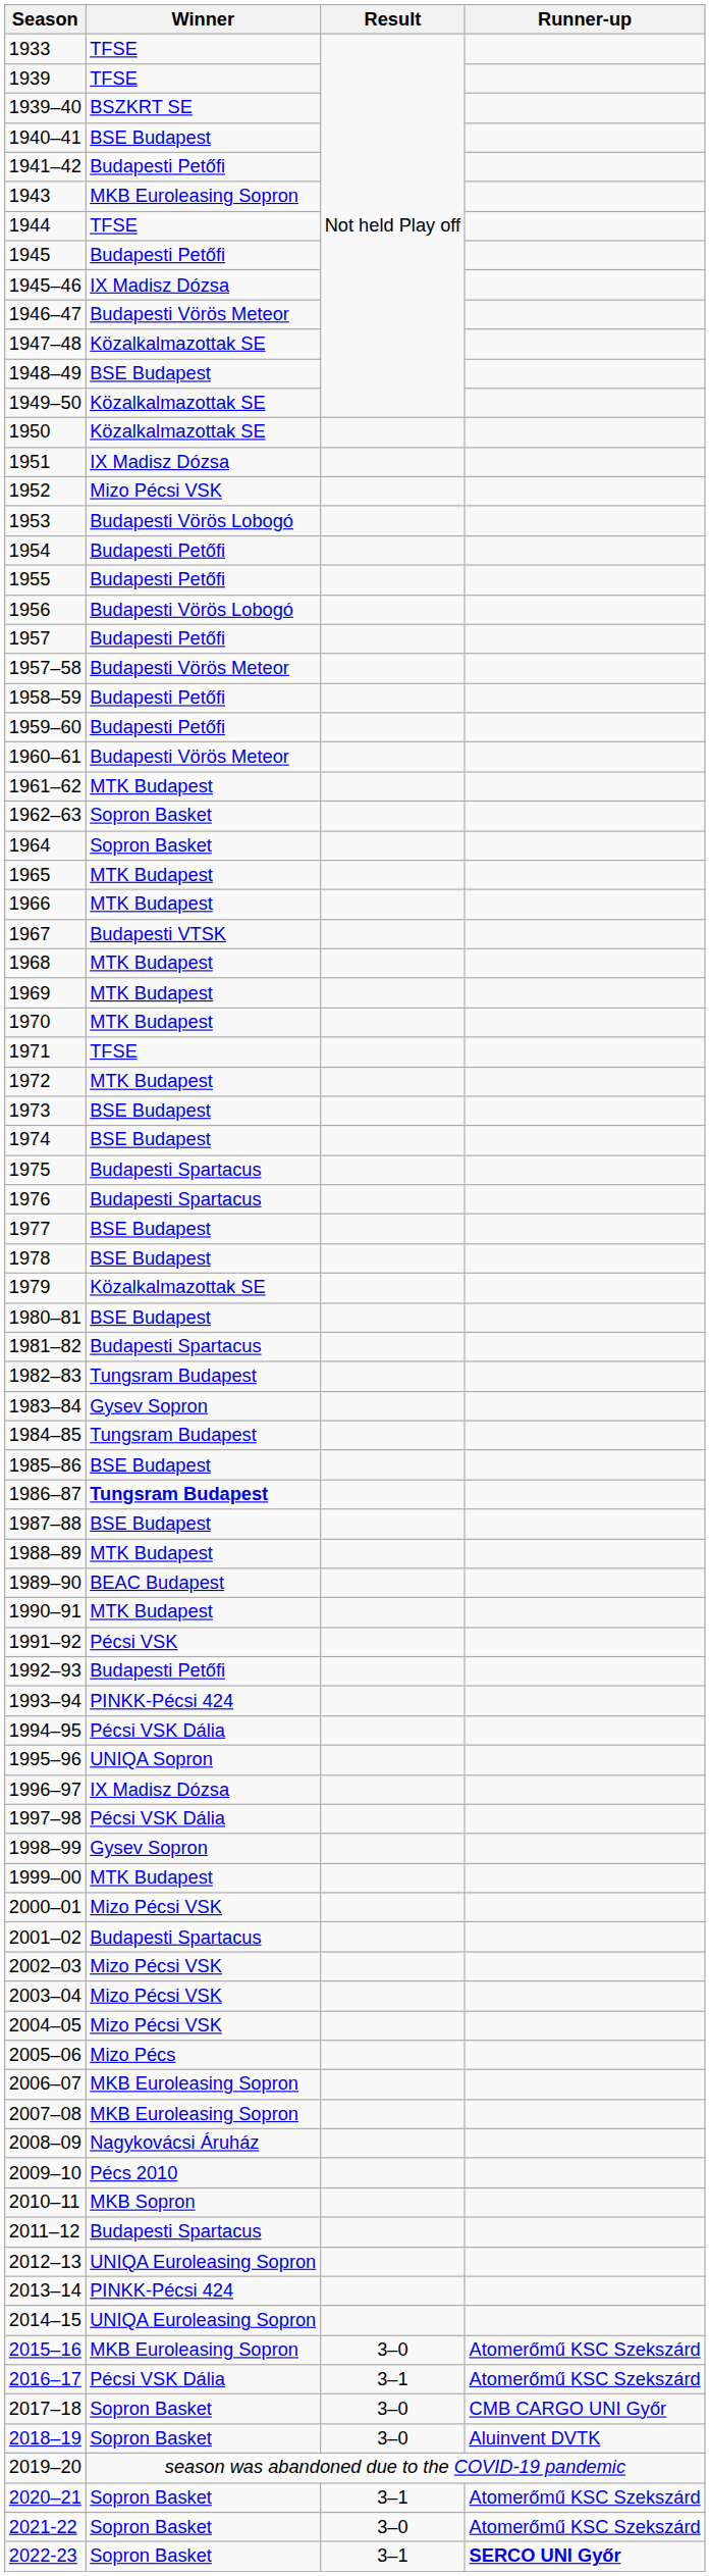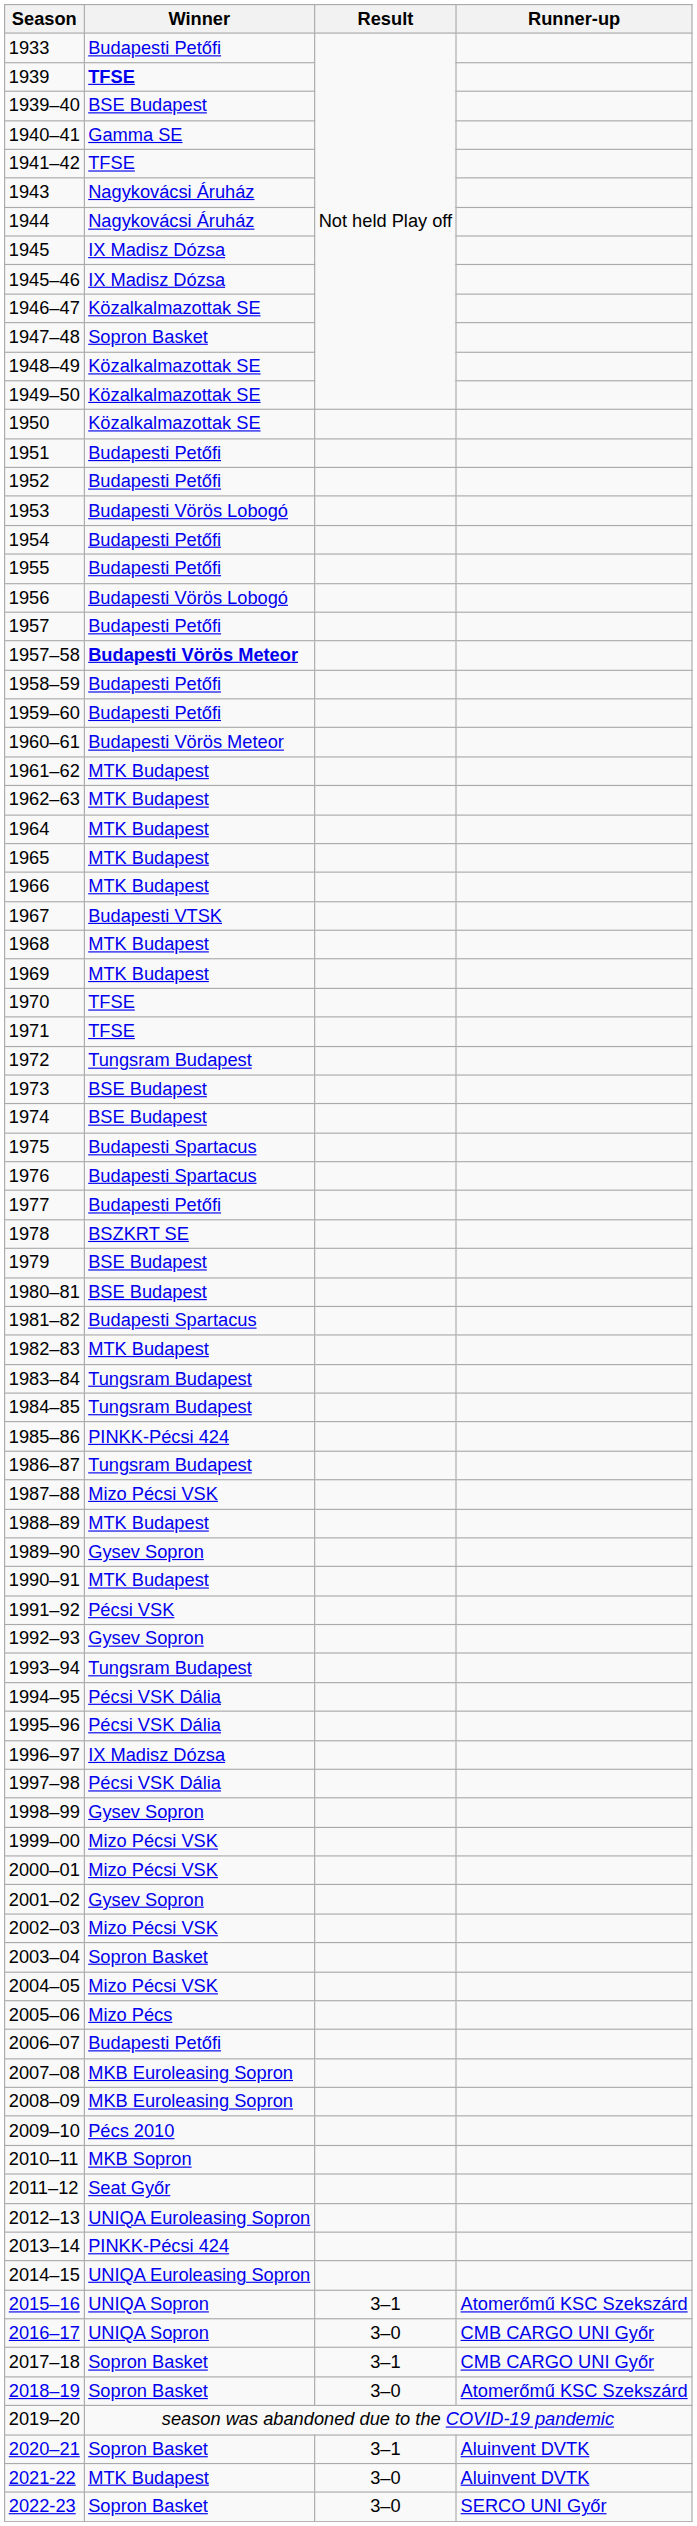1933 | Winner: TFSE -> Budapesti Petőfi
1939 | Winner: normal -> bold
1939–40 | Winner: BSZKRT SE -> BSE Budapest
1940–41 | Winner: BSE Budapest -> Gamma SE
1941–42 | Winner: Budapesti Petőfi -> TFSE
1943 | Winner: MKB Euroleasing Sopron -> Nagykovácsi Áruház
1944 | Winner: TFSE -> Nagykovácsi Áruház
1945 | Winner: Budapesti Petőfi -> IX Madisz Dózsa
1946–47 | Winner: Budapesti Vörös Meteor -> Közalkalmazottak SE
1947–48 | Winner: Közalkalmazottak SE -> Sopron Basket
1948–49 | Winner: BSE Budapest -> Közalkalmazottak SE
1951 | Winner: IX Madisz Dózsa -> Budapesti Petőfi
1952 | Winner: Mizo Pécsi VSK -> Budapesti Petőfi
1957–58 | Winner: normal -> bold
1962–63 | Winner: Sopron Basket -> MTK Budapest
1964 | Winner: Sopron Basket -> MTK Budapest
1970 | Winner: MTK Budapest -> TFSE
1972 | Winner: MTK Budapest -> Tungsram Budapest
1977 | Winner: BSE Budapest -> Budapesti Petőfi
1978 | Winner: BSE Budapest -> BSZKRT SE
1979 | Winner: Közalkalmazottak SE -> BSE Budapest
1982–83 | Winner: Tungsram Budapest -> MTK Budapest
1983–84 | Winner: Gysev Sopron -> Tungsram Budapest
1985–86 | Winner: BSE Budapest -> PINKK-Pécsi 424
1986–87 | Winner: bold -> normal
1987–88 | Winner: BSE Budapest -> Mizo Pécsi VSK
1989–90 | Winner: BEAC Budapest -> Gysev Sopron
1992–93 | Winner: Budapesti Petőfi -> Gysev Sopron
1993–94 | Winner: PINKK-Pécsi 424 -> Tungsram Budapest
1995–96 | Winner: UNIQA Sopron -> Pécsi VSK Dália
1999–00 | Winner: MTK Budapest -> Mizo Pécsi VSK
2001–02 | Winner: Budapesti Spartacus -> Gysev Sopron
2003–04 | Winner: Mizo Pécsi VSK -> Sopron Basket
2006–07 | Winner: MKB Euroleasing Sopron -> Budapesti Petőfi
2008–09 | Winner: Nagykovácsi Áruház -> MKB Euroleasing Sopron
2011–12 | Winner: Budapesti Spartacus -> Seat Győr
2015–16 | Winner: MKB Euroleasing Sopron -> UNIQA Sopron
2015–16 | Result: 3–0 -> 3–1
2016–17 | Winner: Pécsi VSK Dália -> UNIQA Sopron
2016–17 | Result: 3–1 -> 3–0
2016–17 | Runner-up: Atomerőmű KSC Szekszárd -> CMB CARGO UNI Győr
2017–18 | Result: 3–0 -> 3–1
2018–19 | Runner-up: Aluinvent DVTK -> Atomerőmű KSC Szekszárd
2020–21 | Runner-up: Atomerőmű KSC Szekszárd -> Aluinvent DVTK
2021-22 | Winner: Sopron Basket -> MTK Budapest
2021-22 | Runner-up: Atomerőmű KSC Szekszárd -> Aluinvent DVTK
2022-23 | Result: 3–1 -> 3–0
2022-23 | Runner-up: bold -> normal
